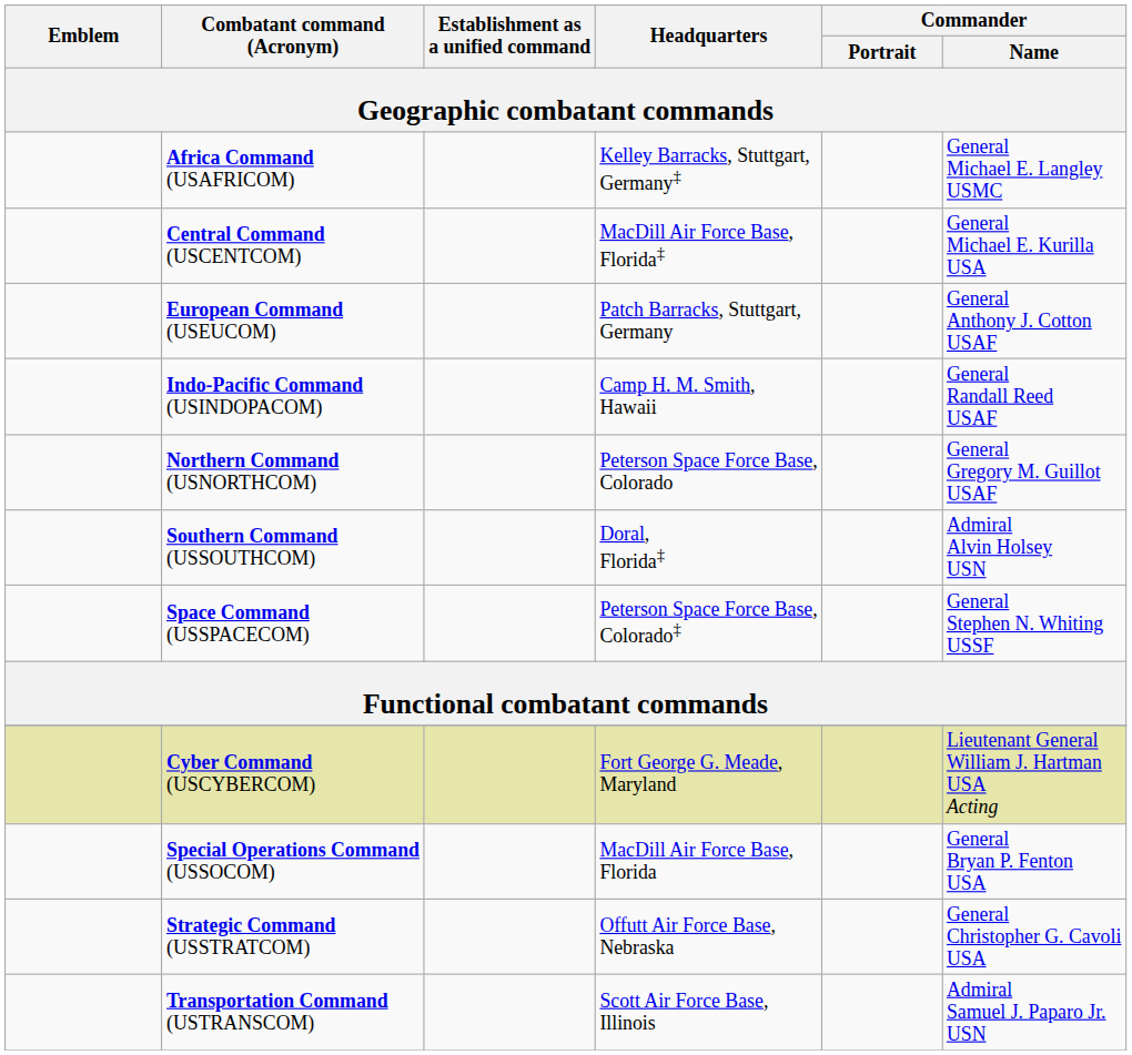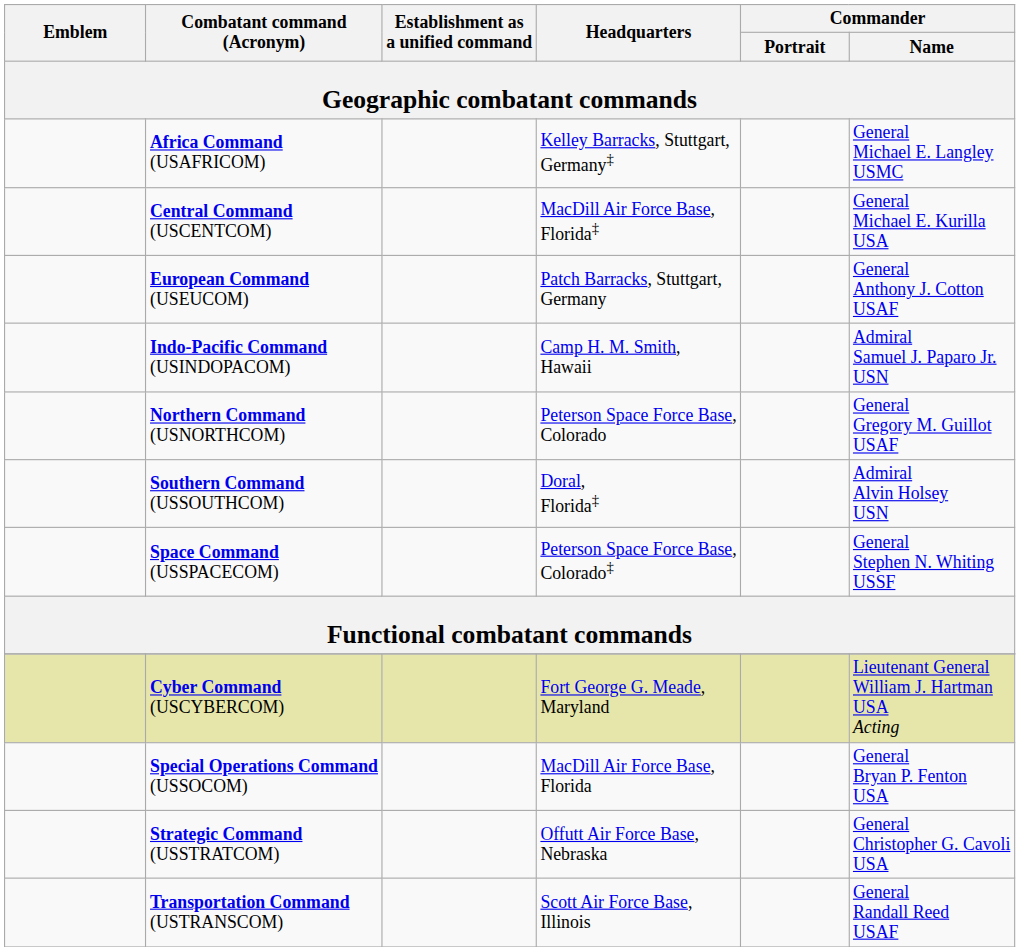Indo-Pacific Command (USINDOPACOM) | Commander / Name / Geographic combatant commands: General Randall Reed USAF -> Admiral Samuel J. Paparo Jr. USN
Transportation Command (USTRANSCOM) | Commander / Name / Geographic combatant commands: Admiral Samuel J. Paparo Jr. USN -> General Randall Reed USAF
